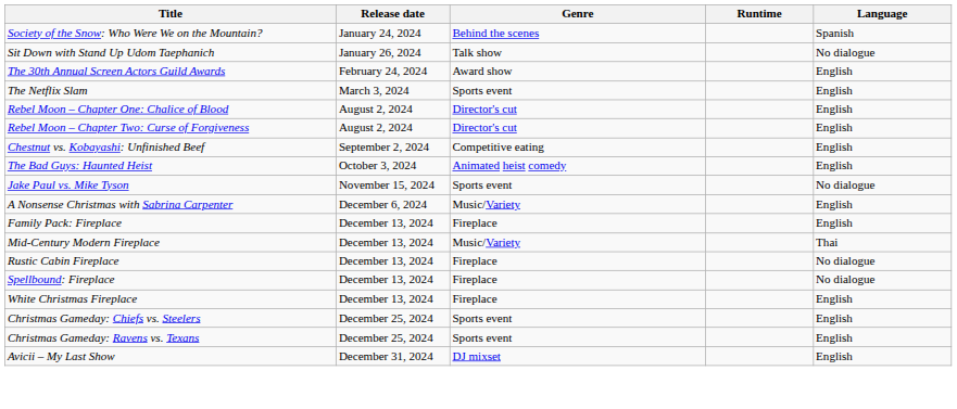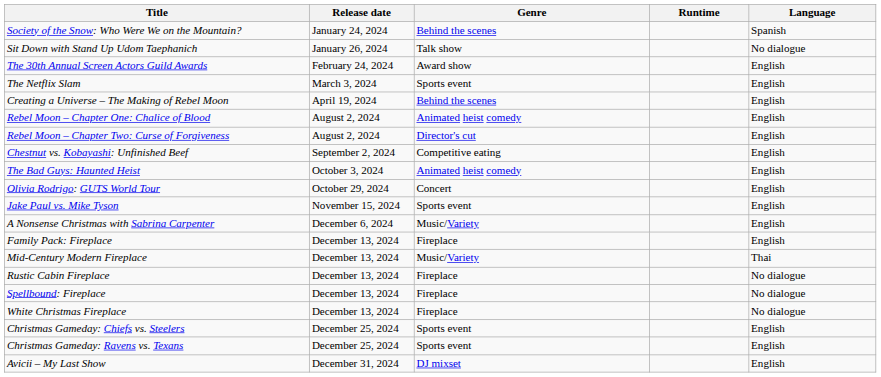+ row: Creating a Universe – The Making of Rebel Moon | April 19, 2024 | Behind the scenes | English
Rebel Moon – Chapter One: Chalice of Blood | Genre: Director's cut -> Animated heist comedy
+ row: Olivia Rodrigo: GUTS World Tour | October 29, 2024 | Concert | English
Jake Paul vs. Mike Tyson | Language: No dialogue -> English
White Christmas Fireplace | Language: English -> No dialogue
